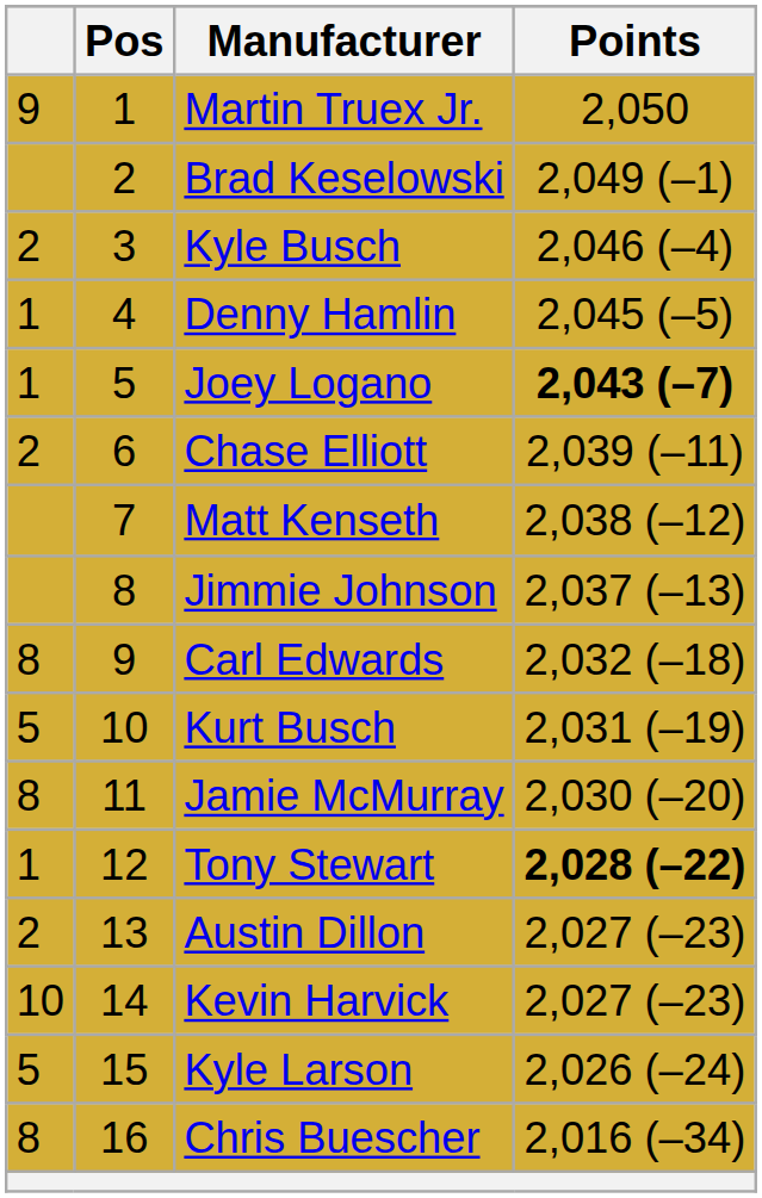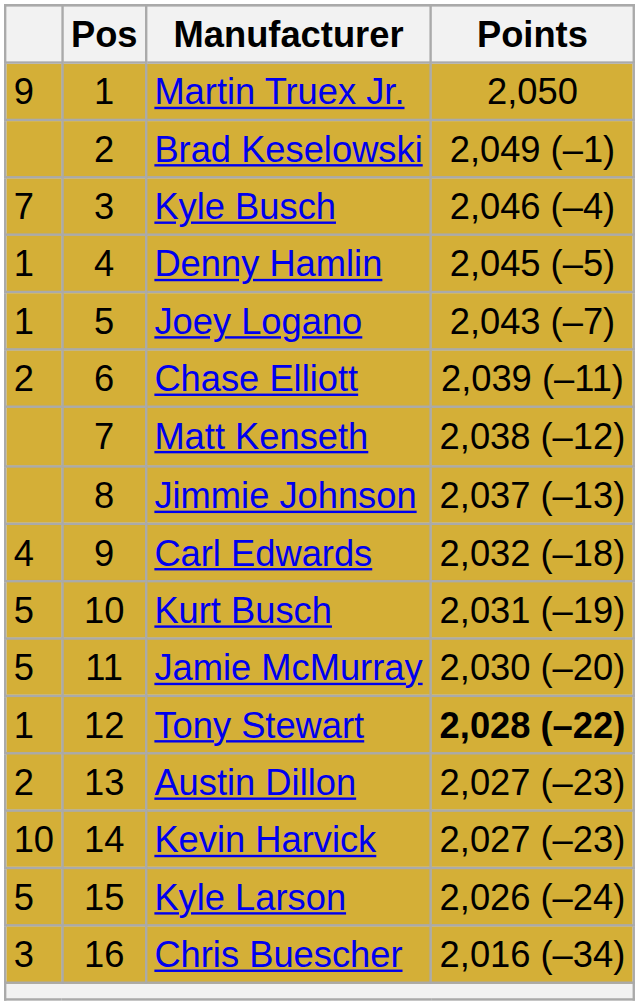Kyle Busch | column 1: 2 -> 7
Joey Logano | Points: bold -> normal
Carl Edwards | column 1: 8 -> 4
Jamie McMurray | column 1: 8 -> 5
Chris Buescher | column 1: 8 -> 3
